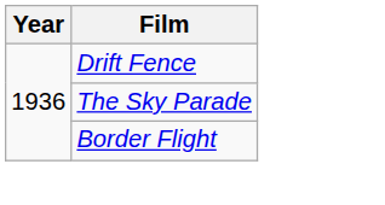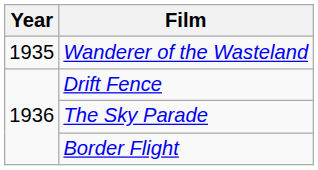+ row: 1935 | Wanderer of the Wasteland
